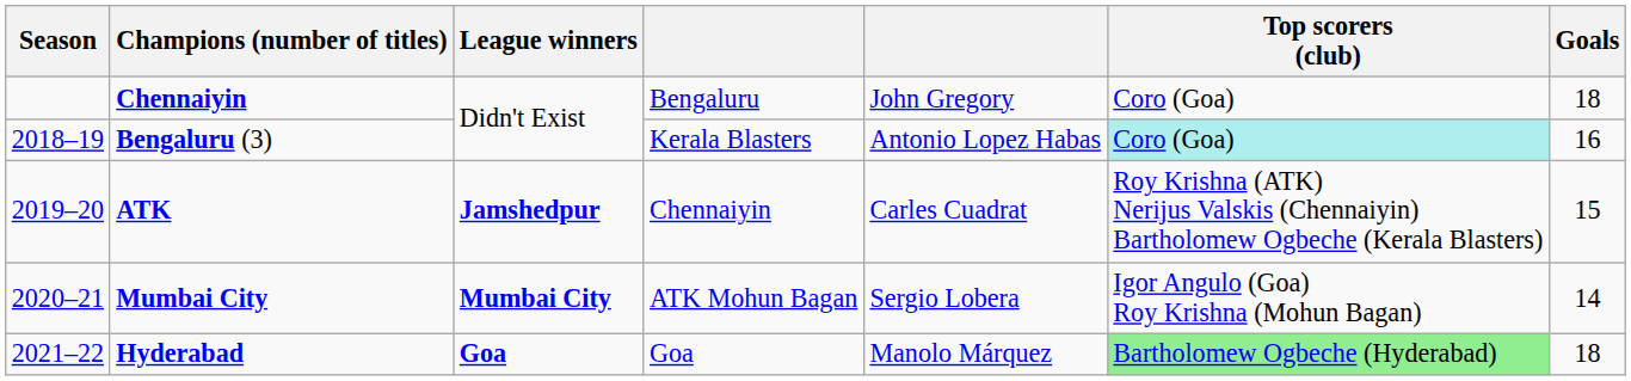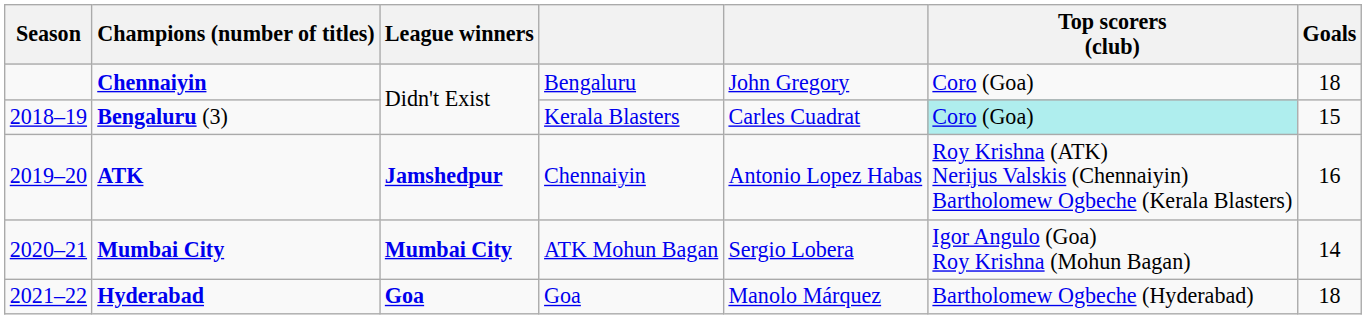Bengaluru (3) | column 5: Antonio Lopez Habas -> Carles Cuadrat
Bengaluru (3) | Goals: 16 -> 15
ATK | column 5: Carles Cuadrat -> Antonio Lopez Habas
ATK | Goals: 15 -> 16
Hyderabad | Top scorers (club): lightgreen background -> no background
